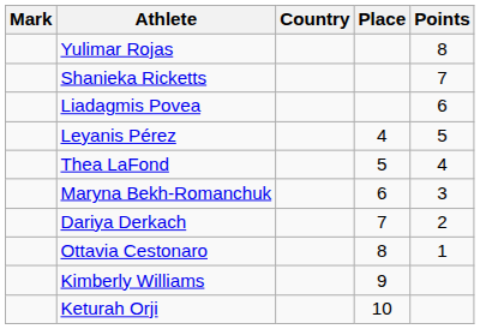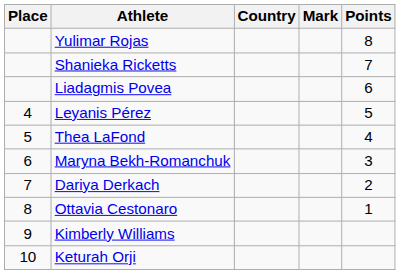columns swapped: Place <-> Mark
